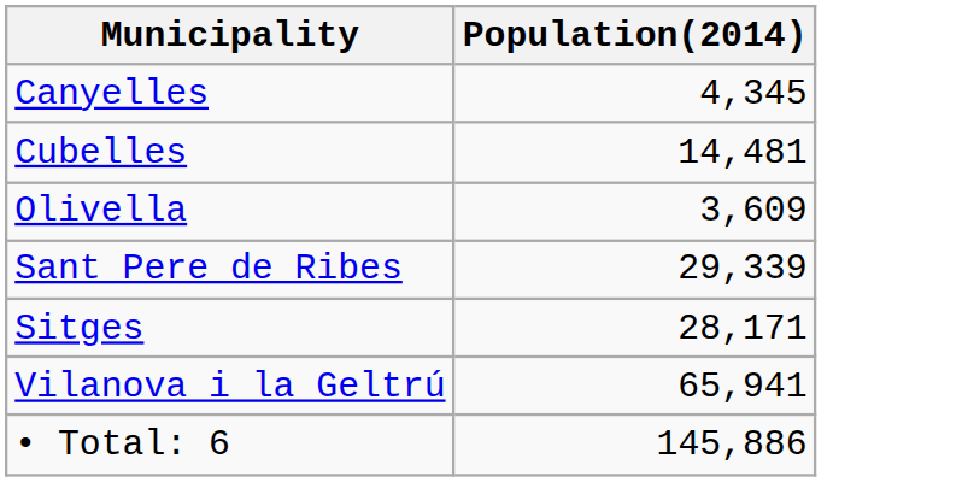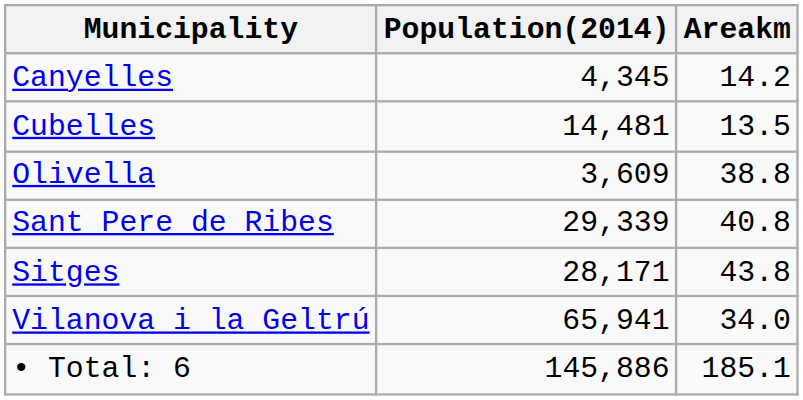+ column: Areakm | 14.2 | 13.5 | 38.8 | 40.8 | 43.8 | 34.0 | 185.1
